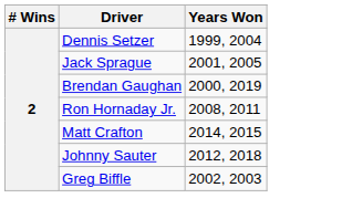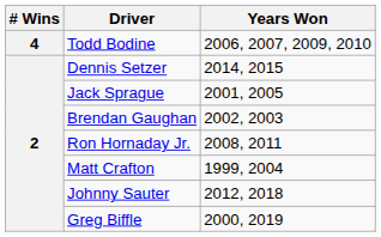+ row: 4 | Todd Bodine | 2006, 2007, 2009, 2010
Dennis Setzer | Years Won: 1999, 2004 -> 2014, 2015
Brendan Gaughan | Years Won: 2000, 2019 -> 2002, 2003
Matt Crafton | Years Won: 2014, 2015 -> 1999, 2004
Greg Biffle | Years Won: 2002, 2003 -> 2000, 2019
